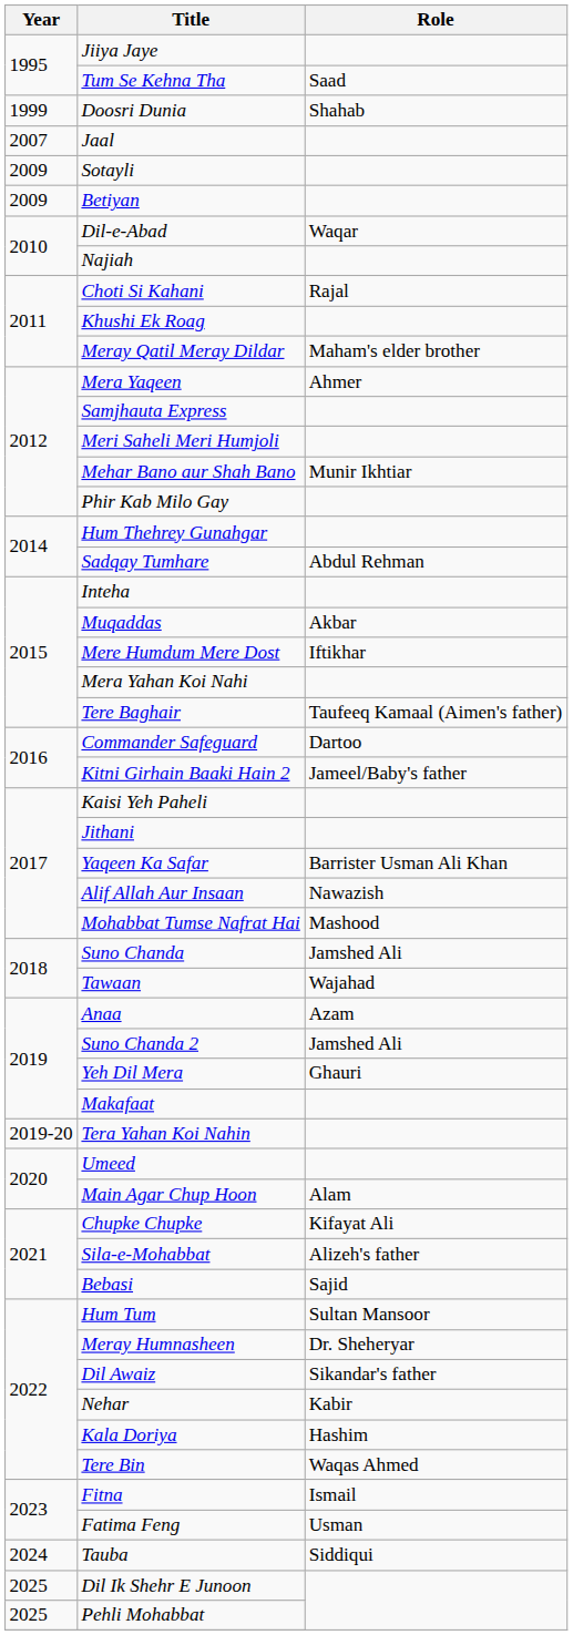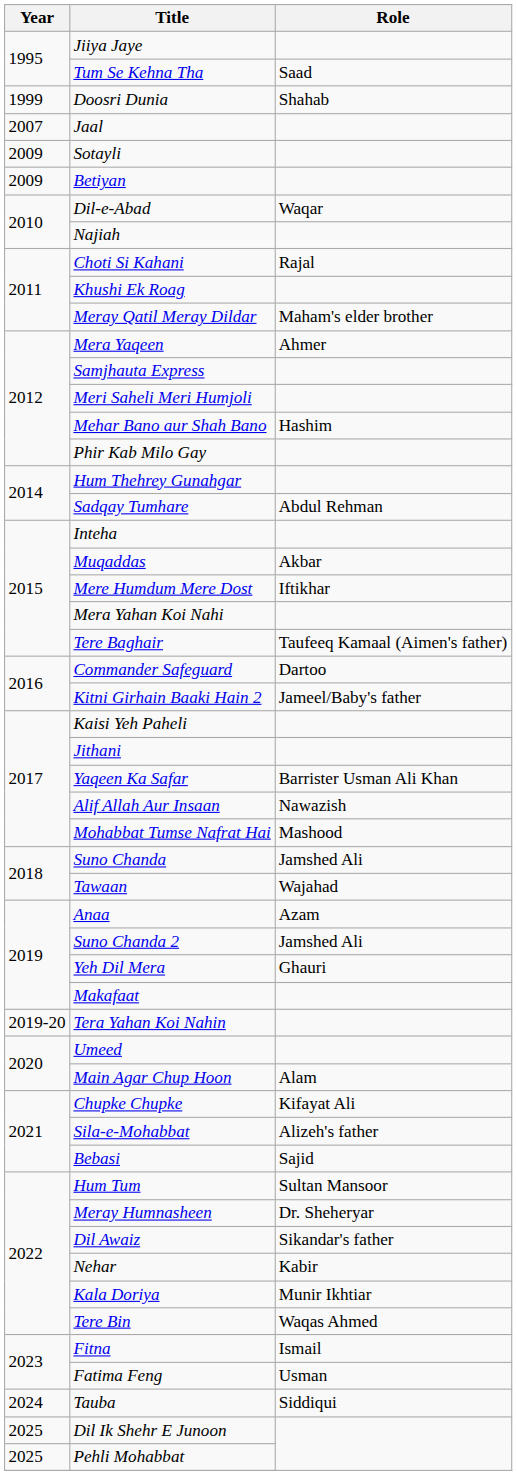Mehar Bano aur Shah Bano | Role: Munir Ikhtiar -> Hashim
Kala Doriya | Role: Hashim -> Munir Ikhtiar
